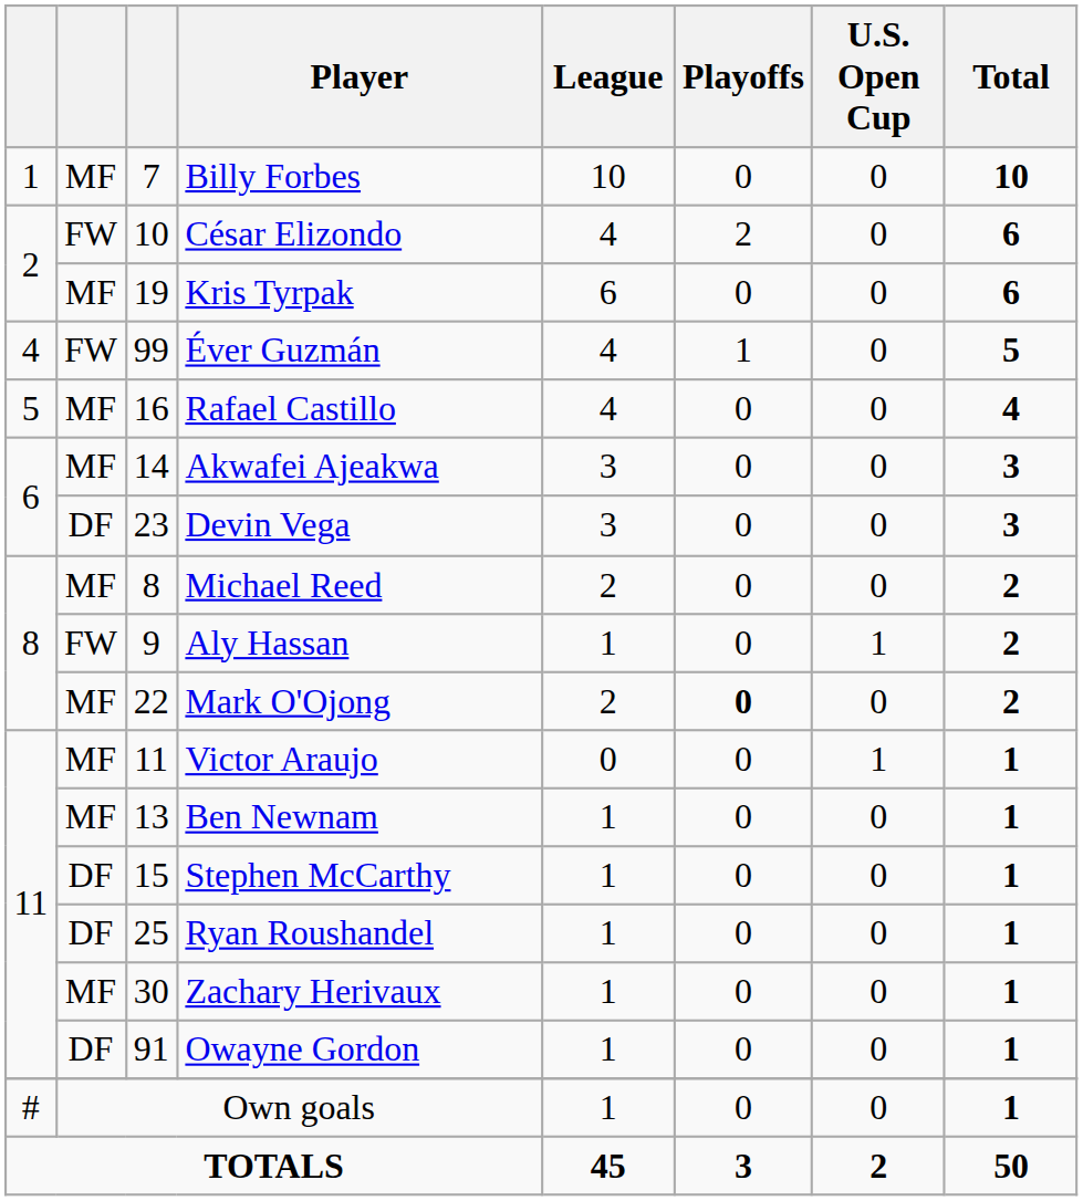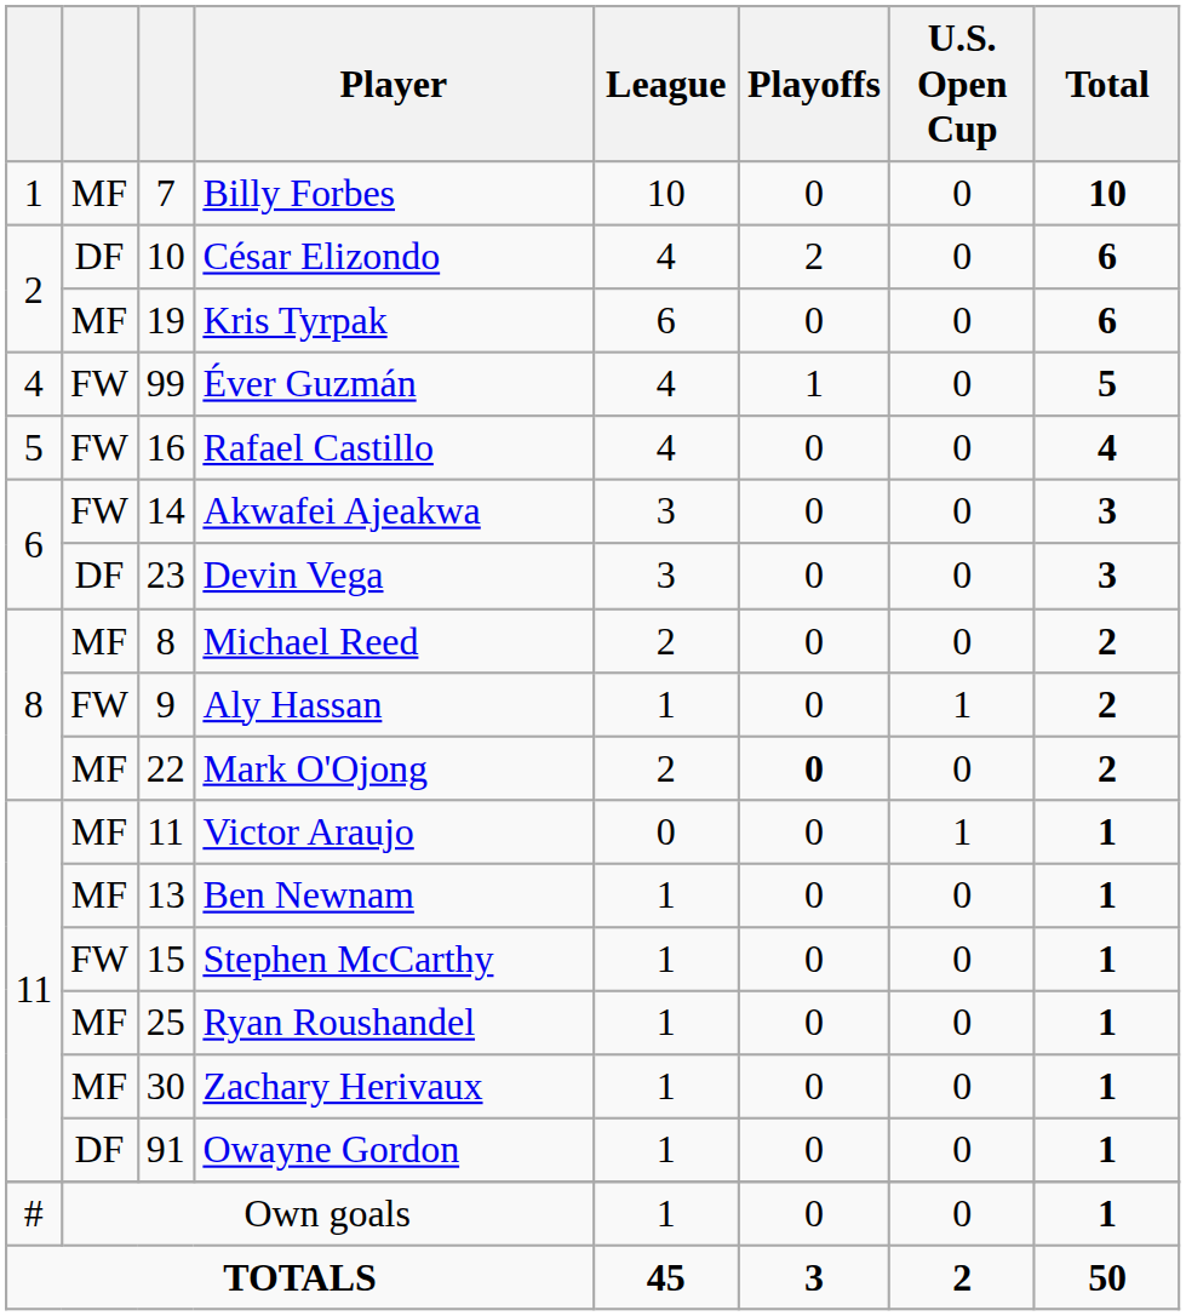César Elizondo | column 2: FW -> DF
Rafael Castillo | column 2: MF -> FW
Akwafei Ajeakwa | column 2: MF -> FW
Stephen McCarthy | column 2: DF -> FW
Ryan Roushandel | column 2: DF -> MF
